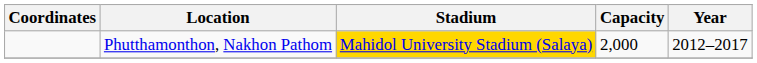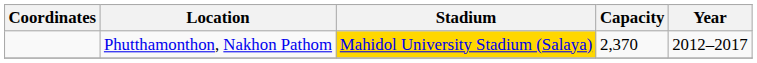Phutthamonthon, Nakhon Pathom | Capacity: 2,000 -> 2,370
